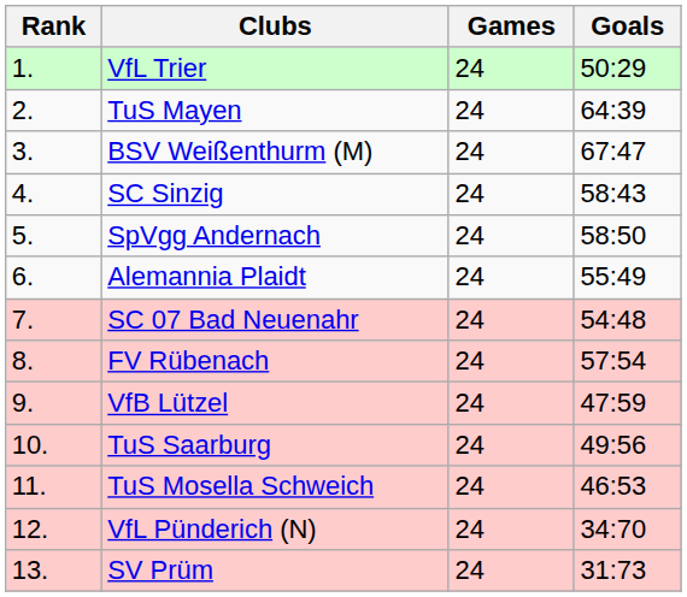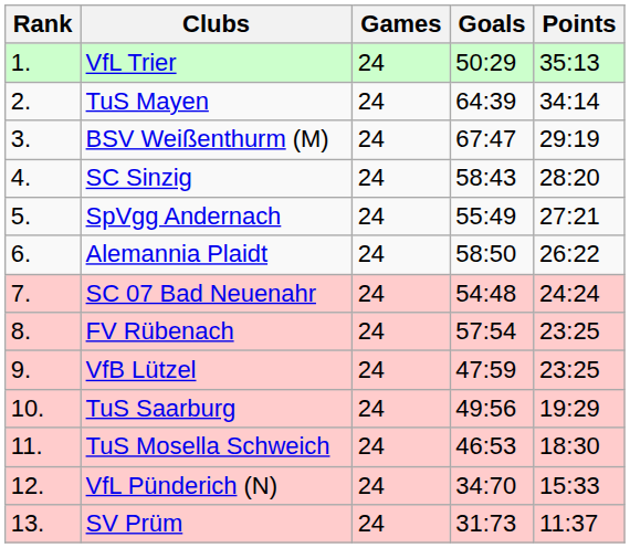+ column: Points | 35:13 | 34:14 | 29:19 | 28:20 | 27:21 | 26:22 | 24:24 | 23:25 | 23:25 | 19:29 | 18:30 | 15:33 | 11:37
SpVgg Andernach | Goals: 58:50 -> 55:49
Alemannia Plaidt | Goals: 55:49 -> 58:50
